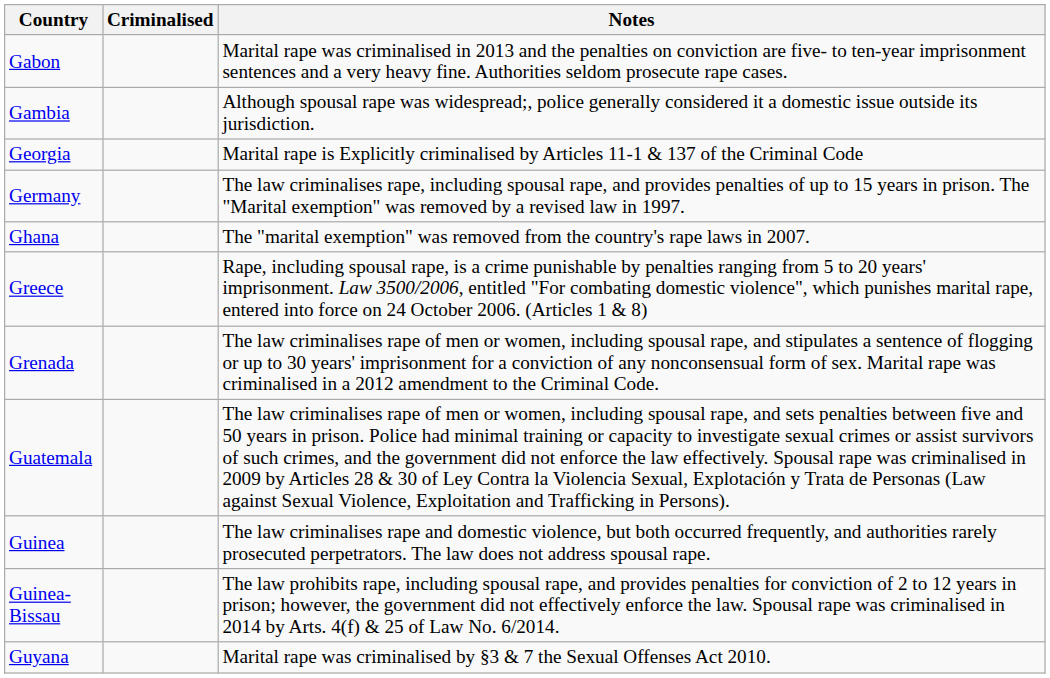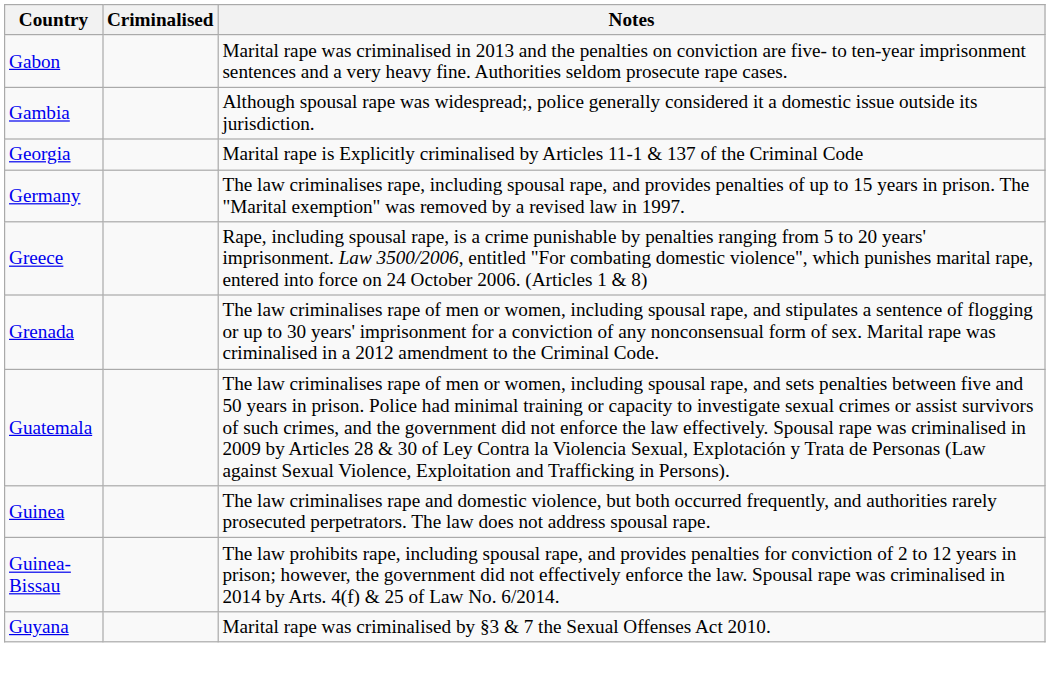- row: Ghana | The "marital exemption" was removed from the country's rape laws in 2007.
